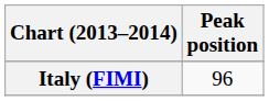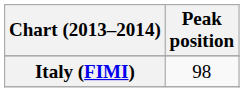Italy (FIMI) | Peak position: 96 -> 98
